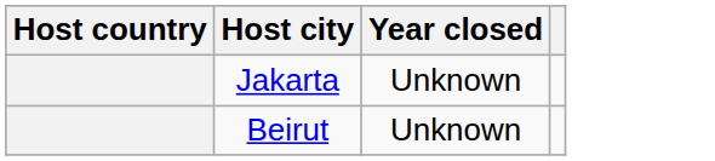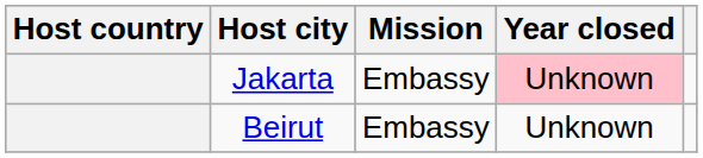+ column: Mission | Embassy | Embassy
Jakarta | Year closed: no background -> pink background
